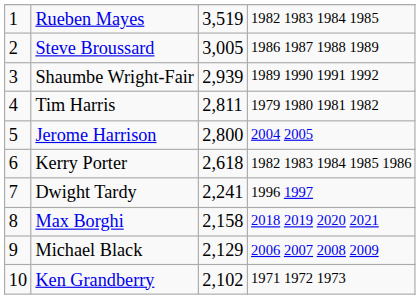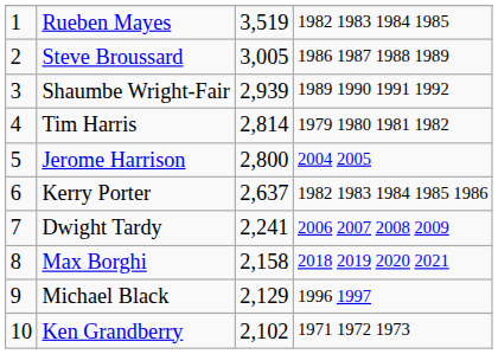Tim Harris | column 3: 2,811 -> 2,814
Kerry Porter | column 3: 2,618 -> 2,637
Dwight Tardy | column 4: 1996 1997 -> 2006 2007 2008 2009
Michael Black | column 4: 2006 2007 2008 2009 -> 1996 1997
